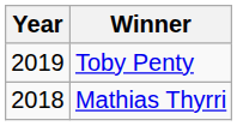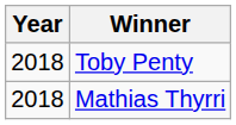Toby Penty | Year: 2019 -> 2018
